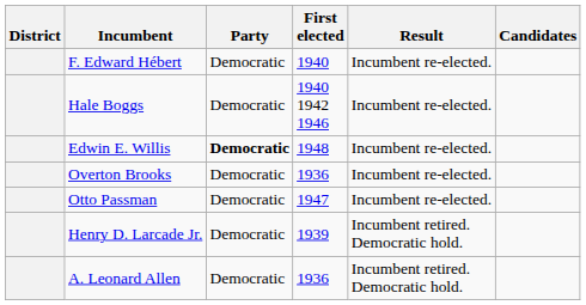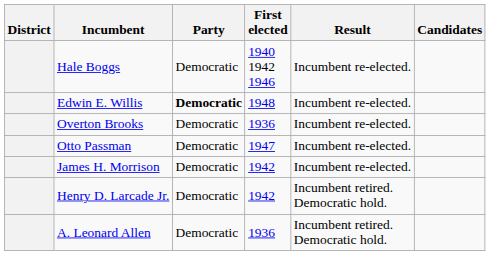- row: F. Edward Hébert | Democratic | 1940 | Incumbent re-elected.
+ row: James H. Morrison | Democratic | 1942 | Incumbent re-elected.
Henry D. Larcade Jr. | First elected: 1939 -> 1942
